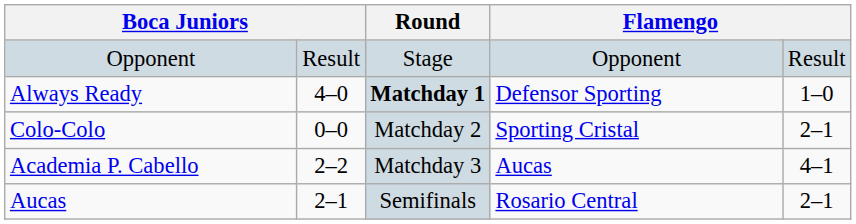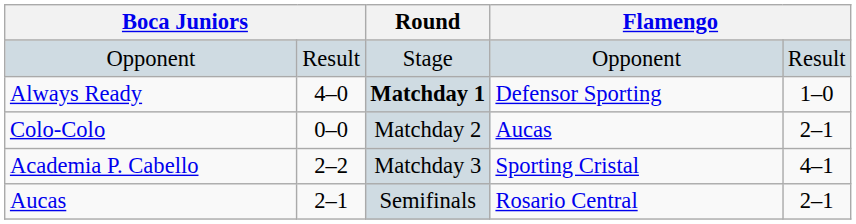Colo-Colo | column 5: Sporting Cristal -> Aucas
Academia P. Cabello | column 5: Aucas -> Sporting Cristal
